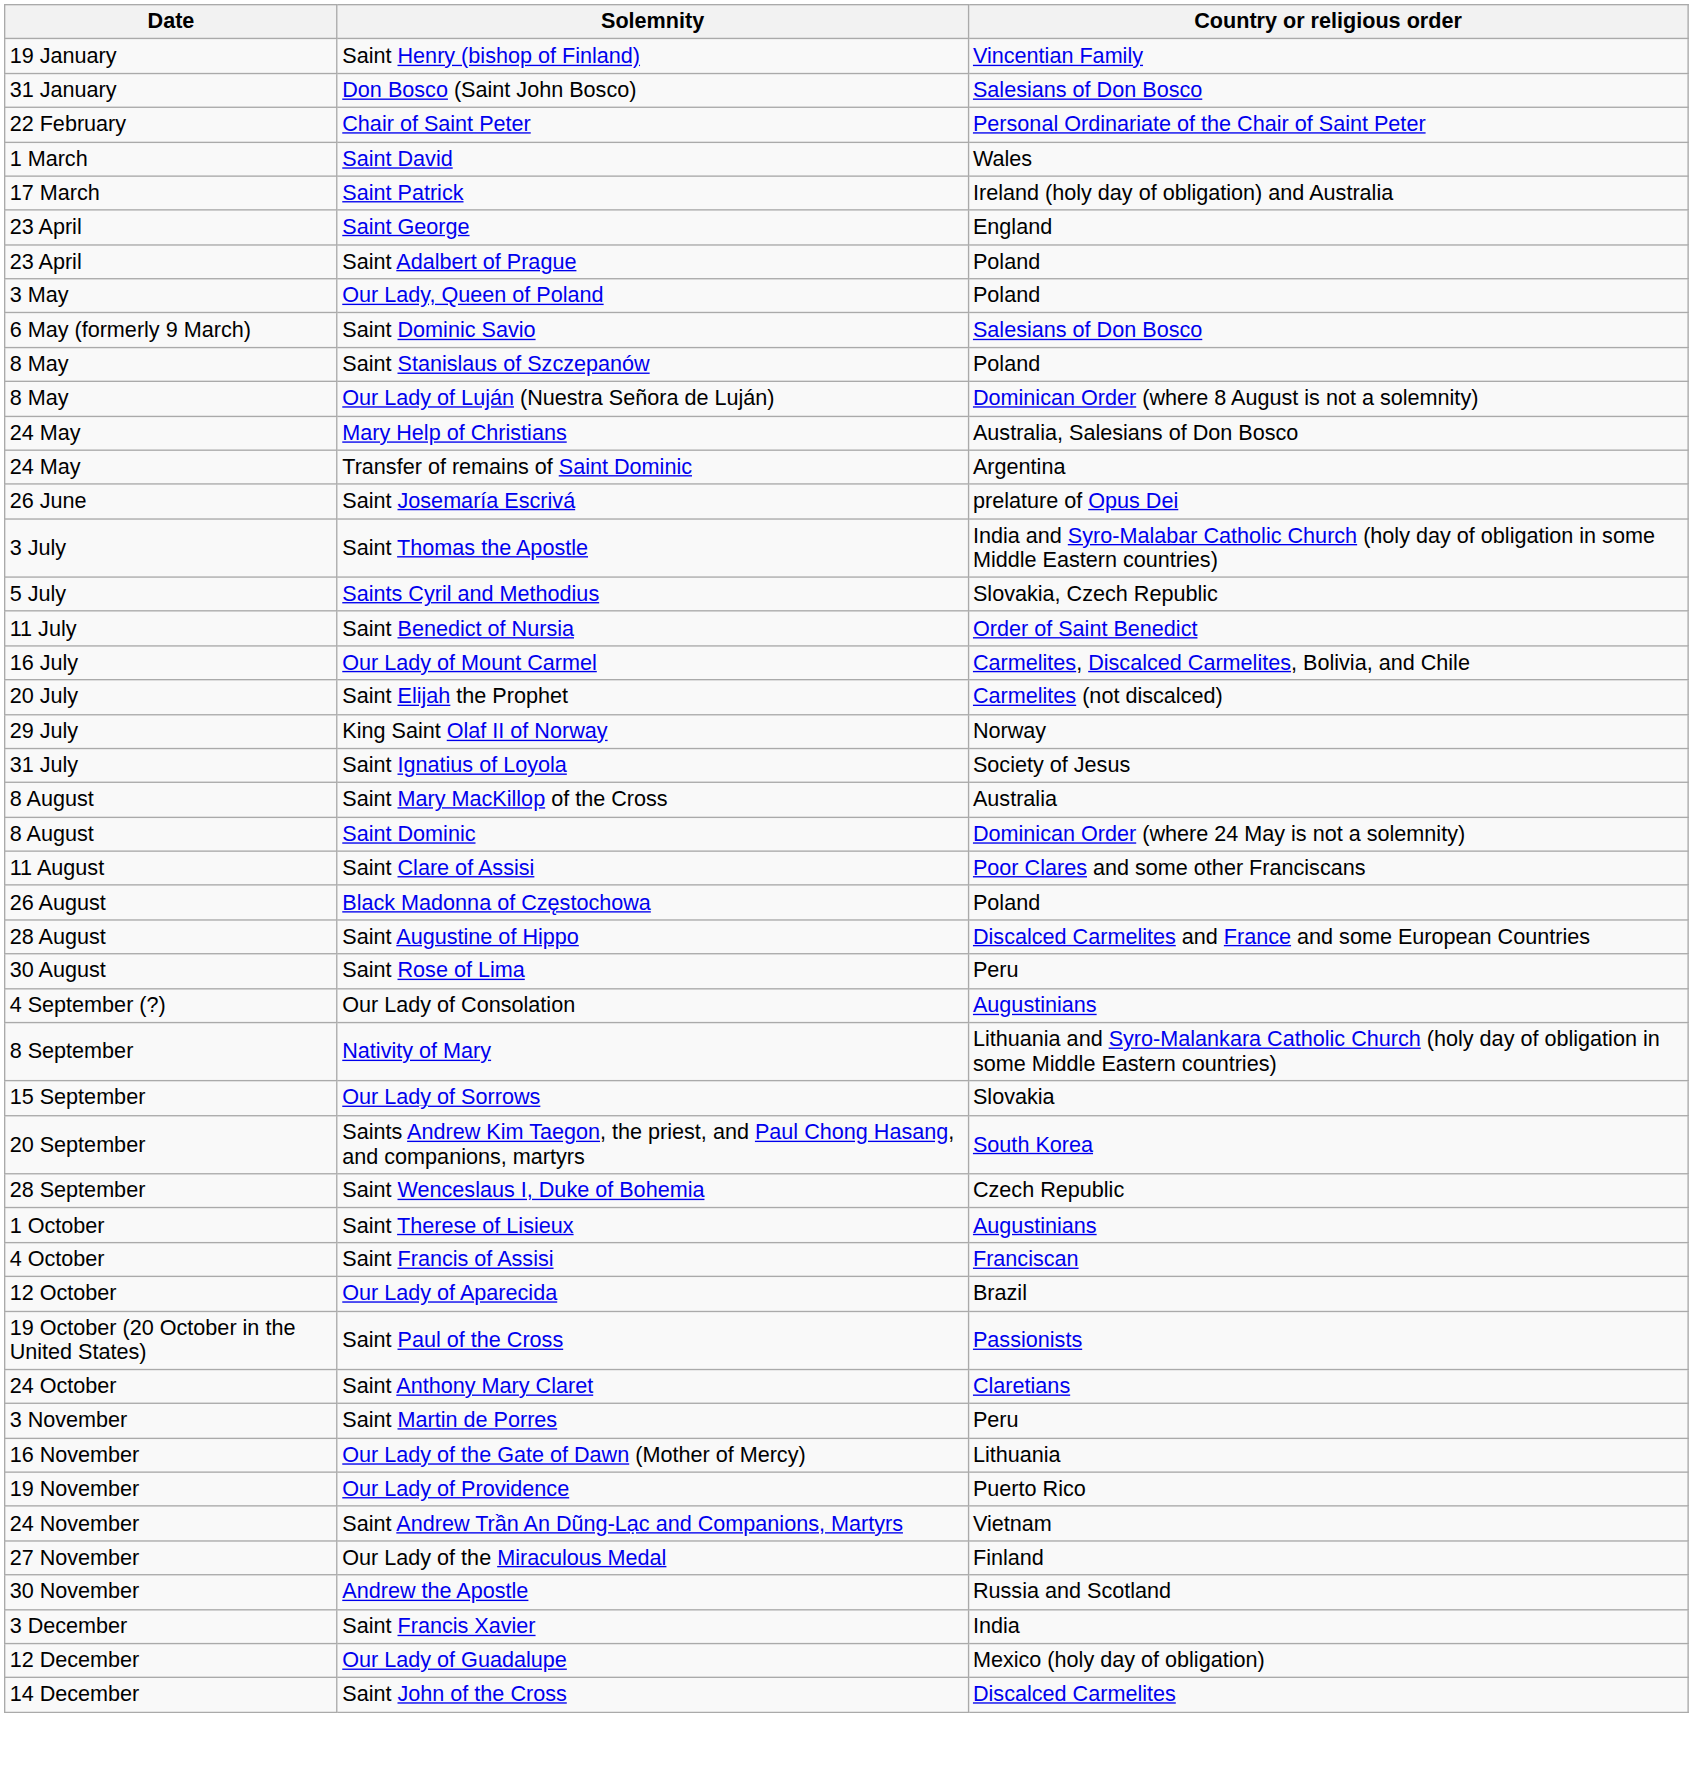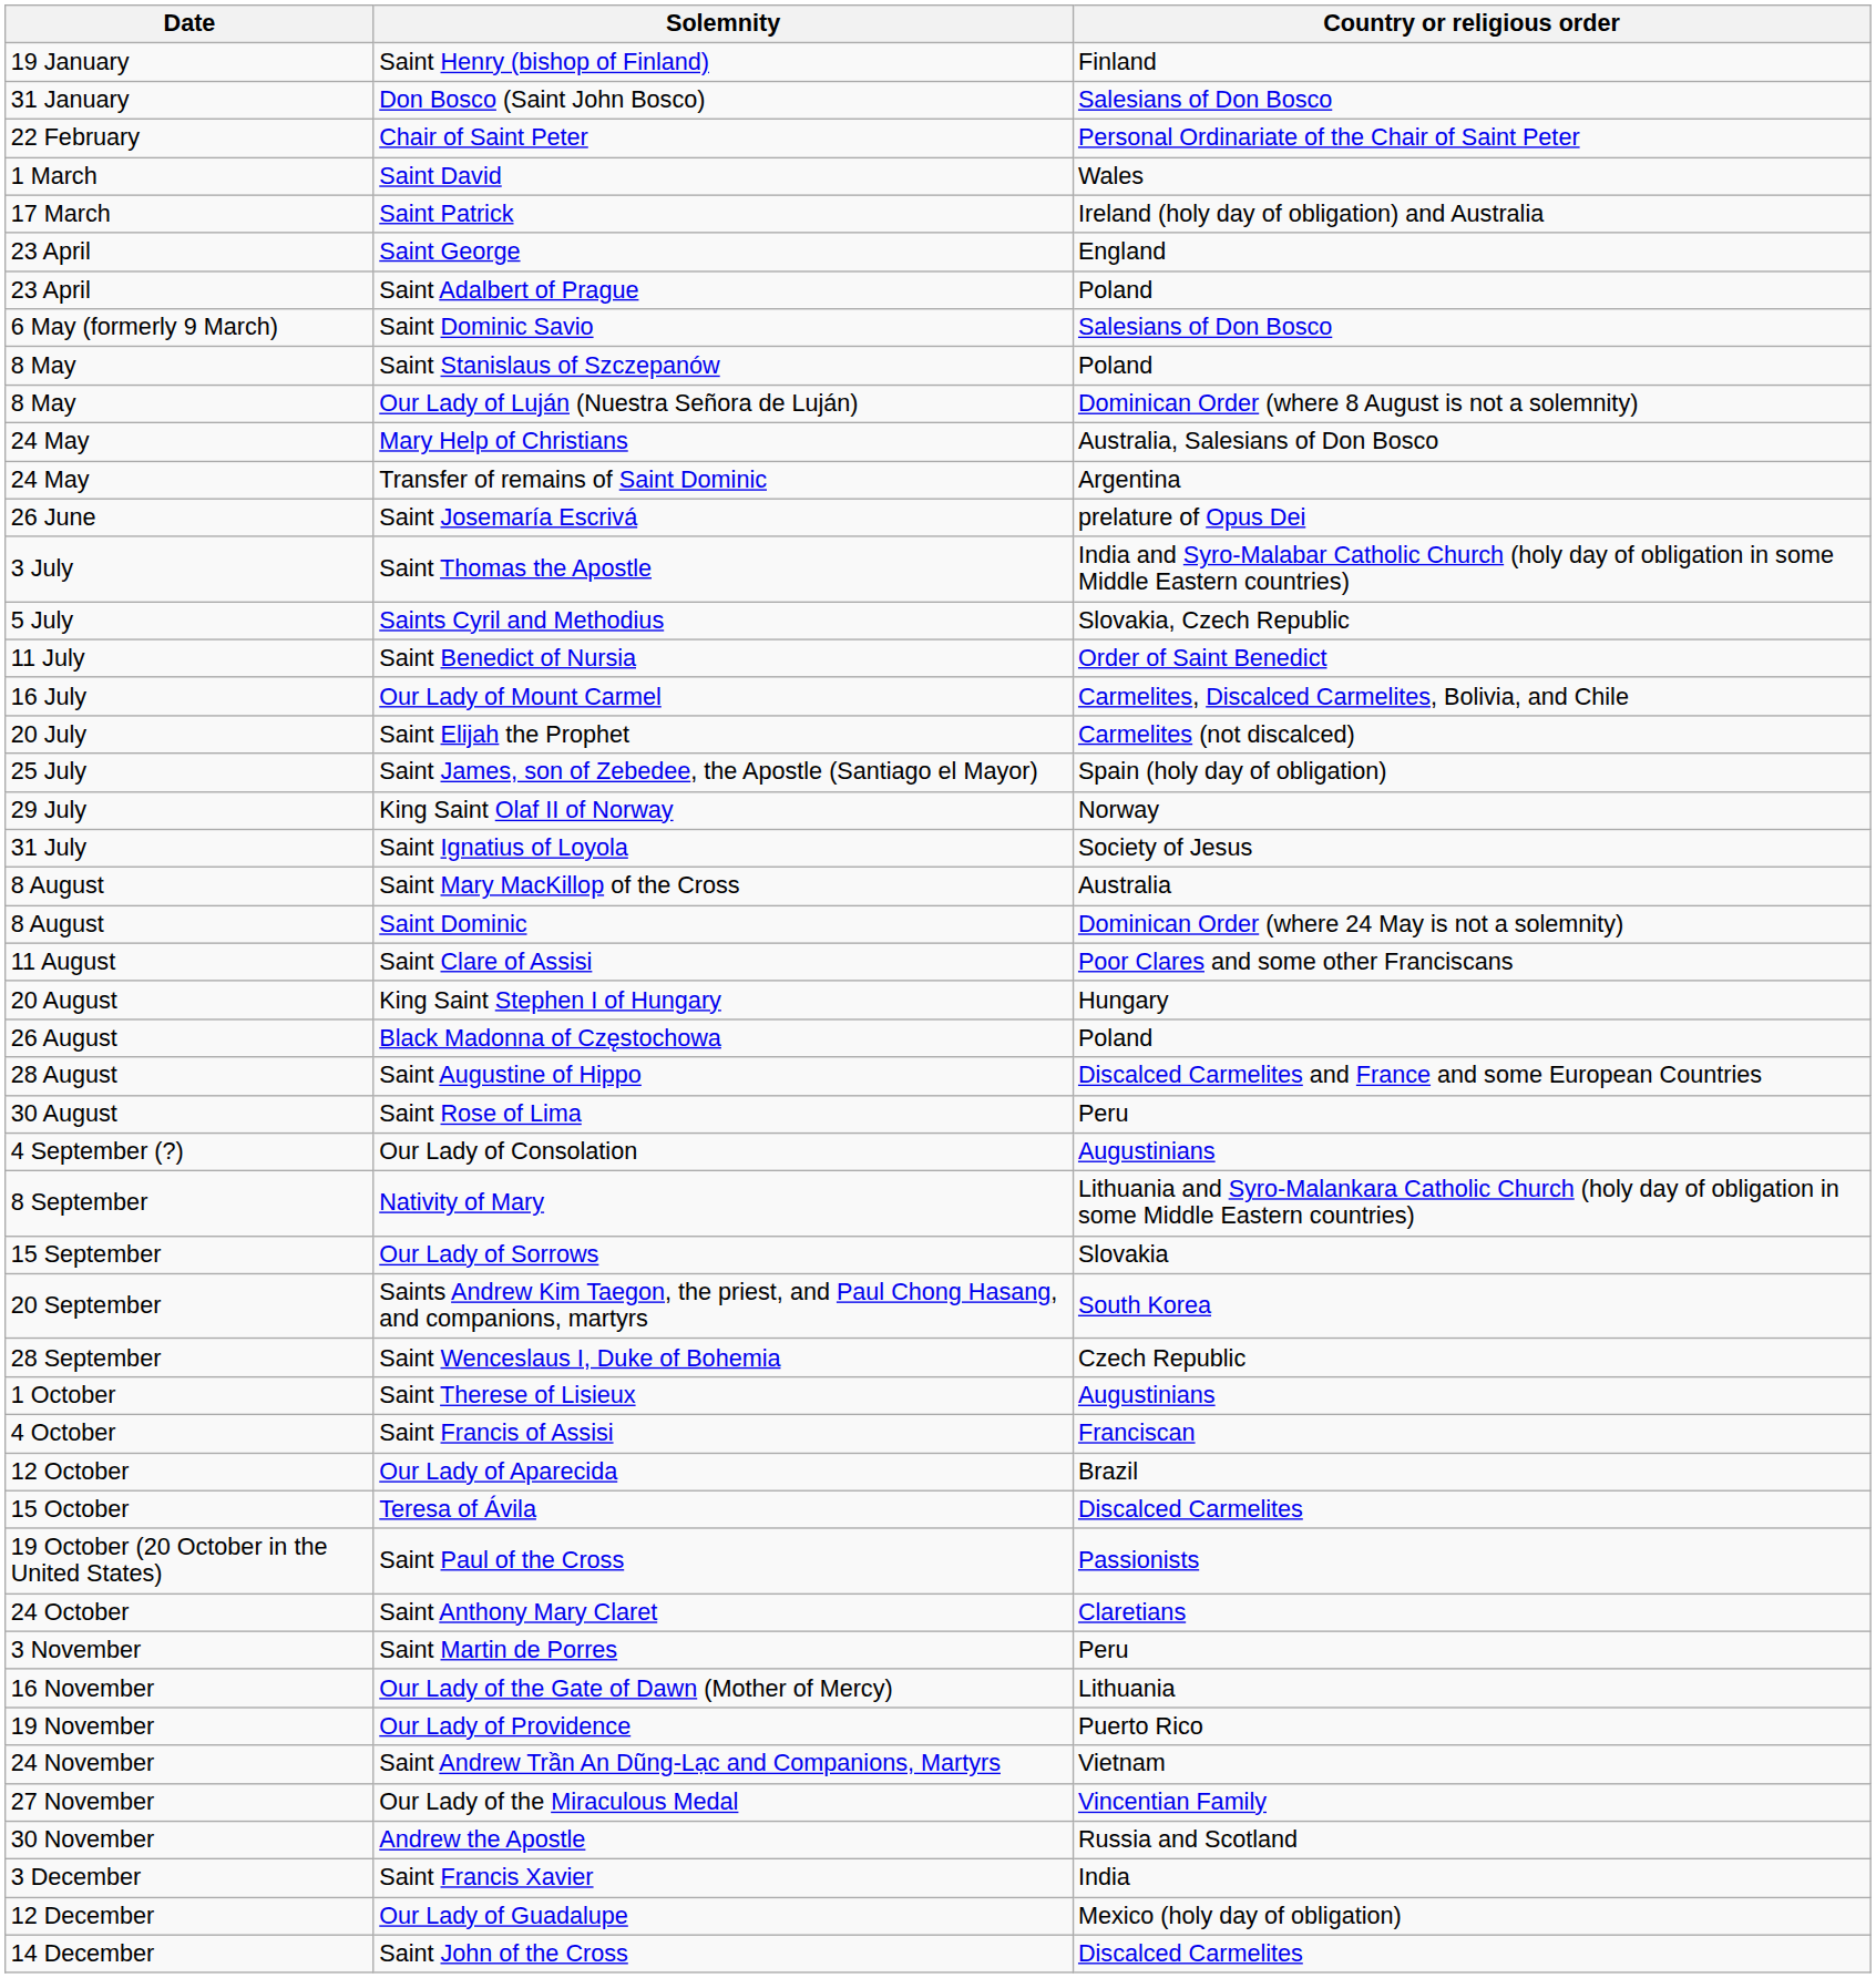Saint Henry (bishop of Finland) | Country or religious order: Vincentian Family -> Finland
- row: 3 May | Our Lady, Queen of Poland | Poland
+ row: 25 July | Saint James, son of Zebedee, the Apostle (Santiago el Mayor) | Spain (holy day of obligation)
+ row: 20 August | King Saint Stephen I of Hungary | Hungary
+ row: 15 October | Teresa of Ávila | Discalced Carmelites
Our Lady of the Miraculous Medal | Country or religious order: Finland -> Vincentian Family
